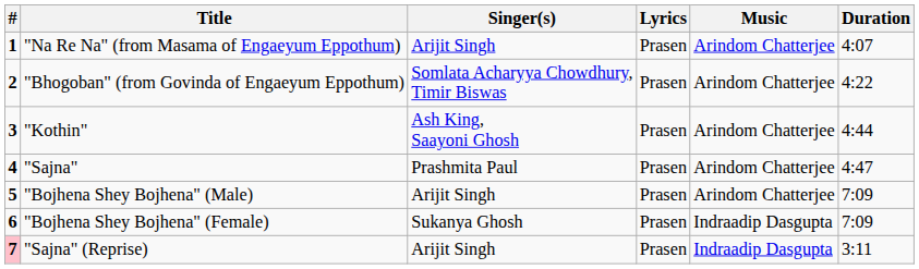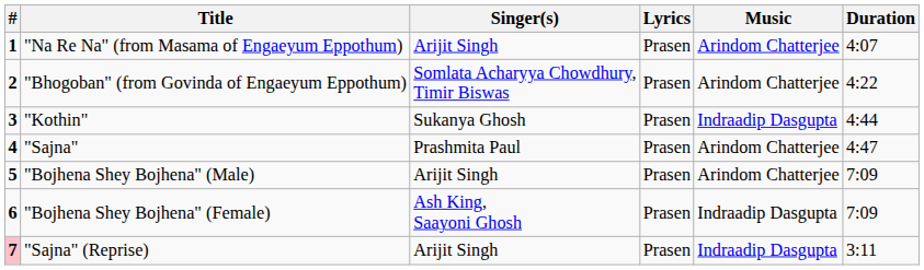"Kothin" | Singer(s): Ash King, Saayoni Ghosh -> Sukanya Ghosh
"Kothin" | Music: Arindom Chatterjee -> Indraadip Dasgupta
"Bojhena Shey Bojhena" (Female) | Singer(s): Sukanya Ghosh -> Ash King, Saayoni Ghosh
